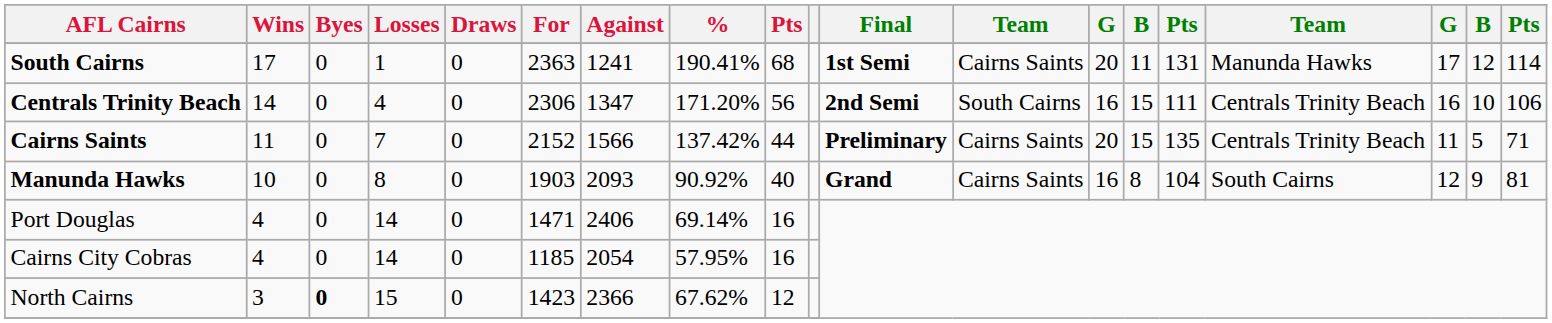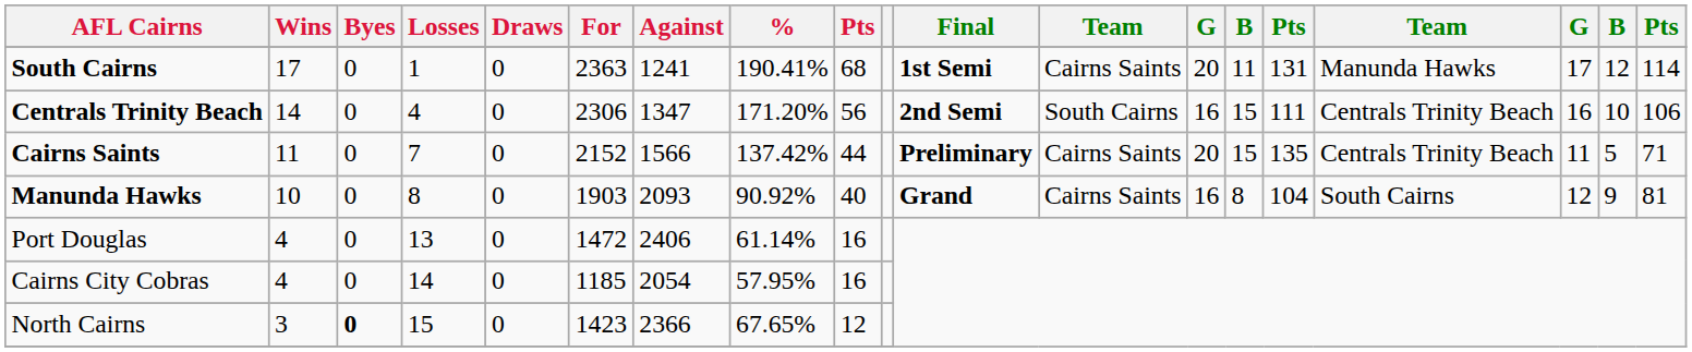Port Douglas | Losses: 14 -> 13
Port Douglas | For: 1471 -> 1472
Port Douglas | %: 69.14% -> 61.14%
North Cairns | %: 67.62% -> 67.65%
